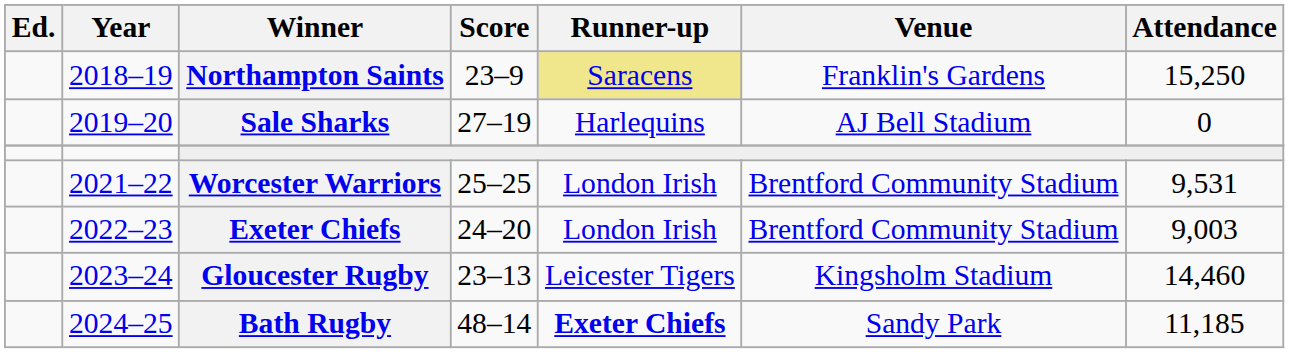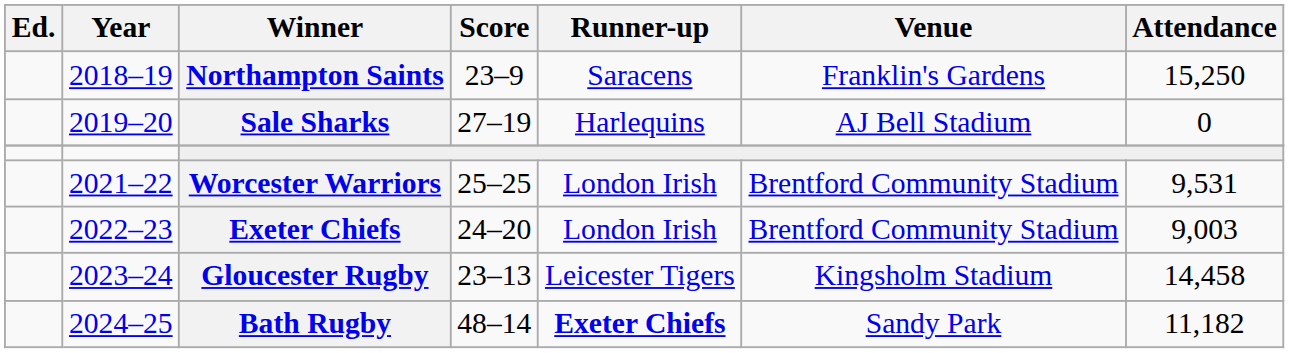Northampton Saints | Runner-up: khaki background -> no background
Gloucester Rugby | Attendance: 14,460 -> 14,458
Bath Rugby | Attendance: 11,185 -> 11,182
